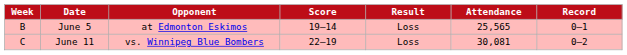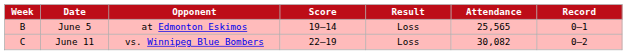June 11 | Attendance: 30,081 -> 30,082
